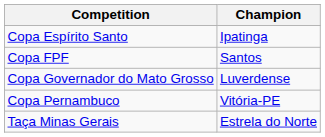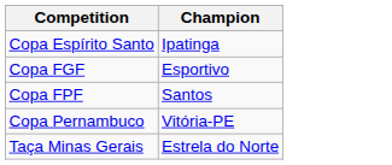+ row: Copa FGF | Esportivo
- row: Copa Governador do Mato Grosso | Luverdense
